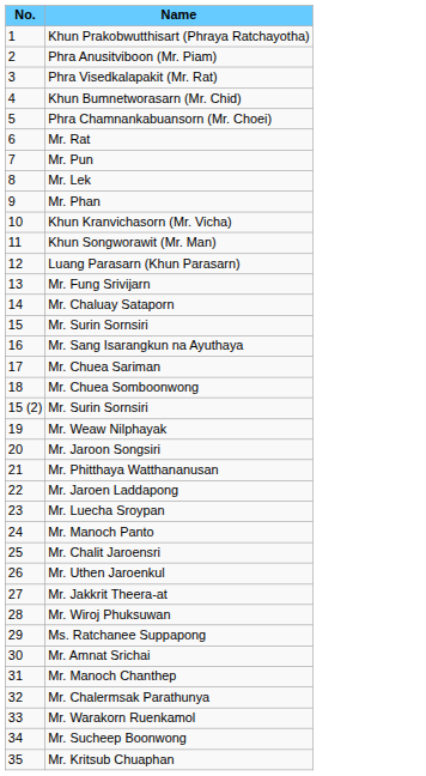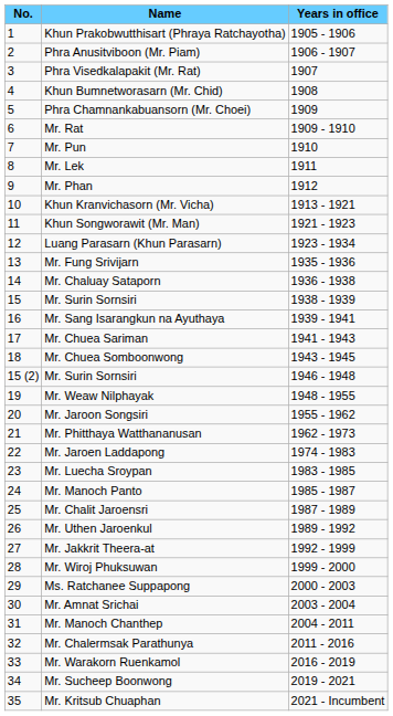+ column: Years in office | 1905 - 1906 | 1906 - 1907 | 1907 | 1908 | 1909 | 1909 - 1910 | 1910 | 1911 | 1912 | 1913 - 1921 | 1921 - 1923 | 1923 - 1934 | 1935 - 1936 | 1936 - 1938 | 1938 - 1939 | 1939 - 1941 | 1941 - 1943 | 1943 - 1945 | 1946 - 1948 | 1948 - 1955 | 1955 - 1962 | 1962 - 1973 | 1974 - 1983 | 1983 - 1985 | 1985 - 1987 | 1987 - 1989 | 1989 - 1992 | 1992 - 1999 | 1999 - 2000 | 2000 - 2003 | 2003 - 2004 | 2004 - 2011 | 2011 - 2016 | 2016 - 2019 | 2019 - 2021 | 2021 - Incumbent
